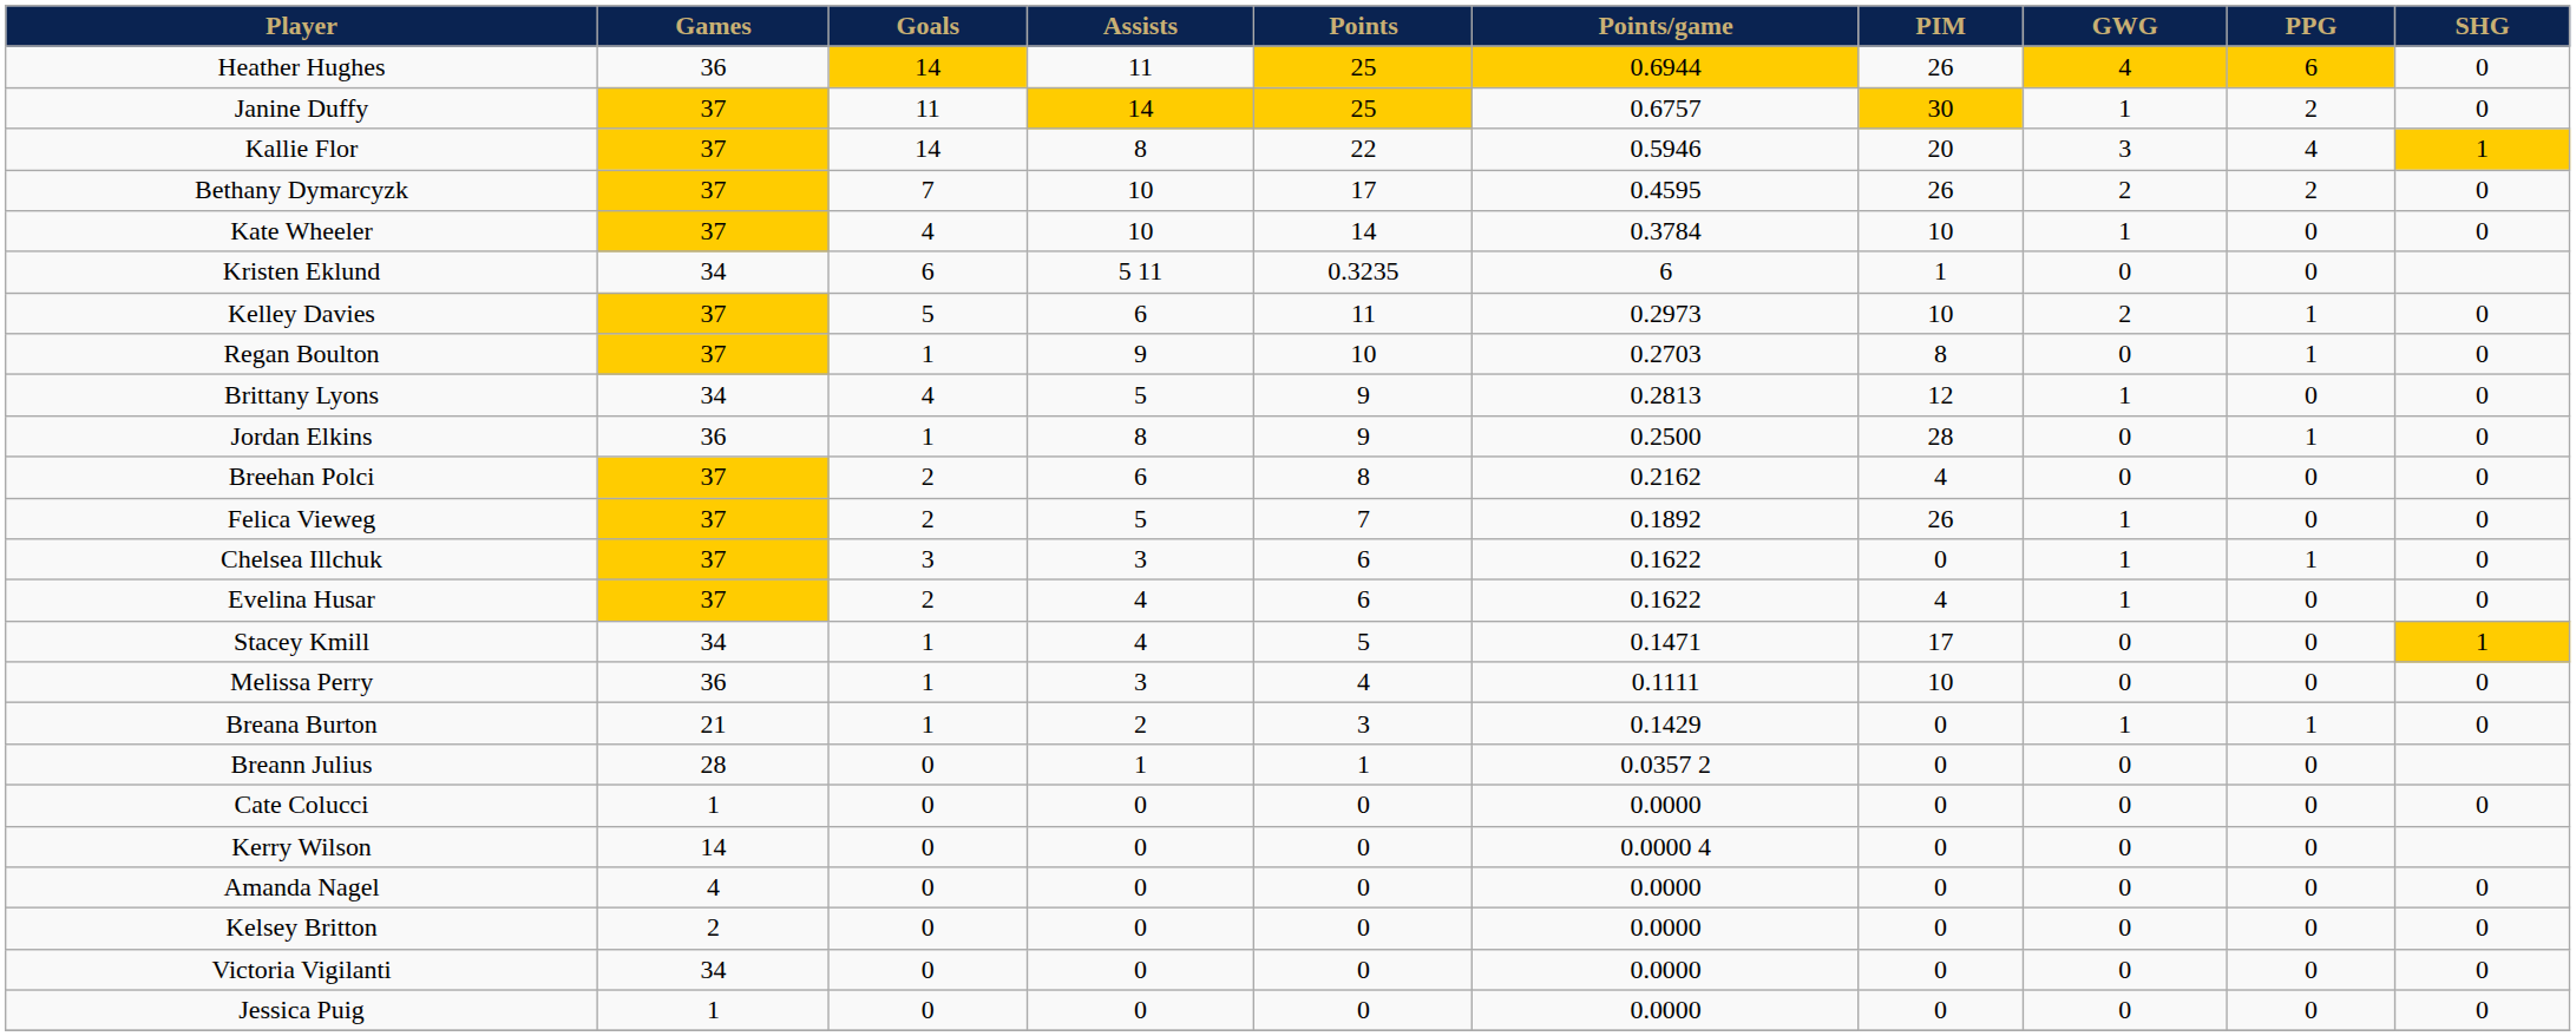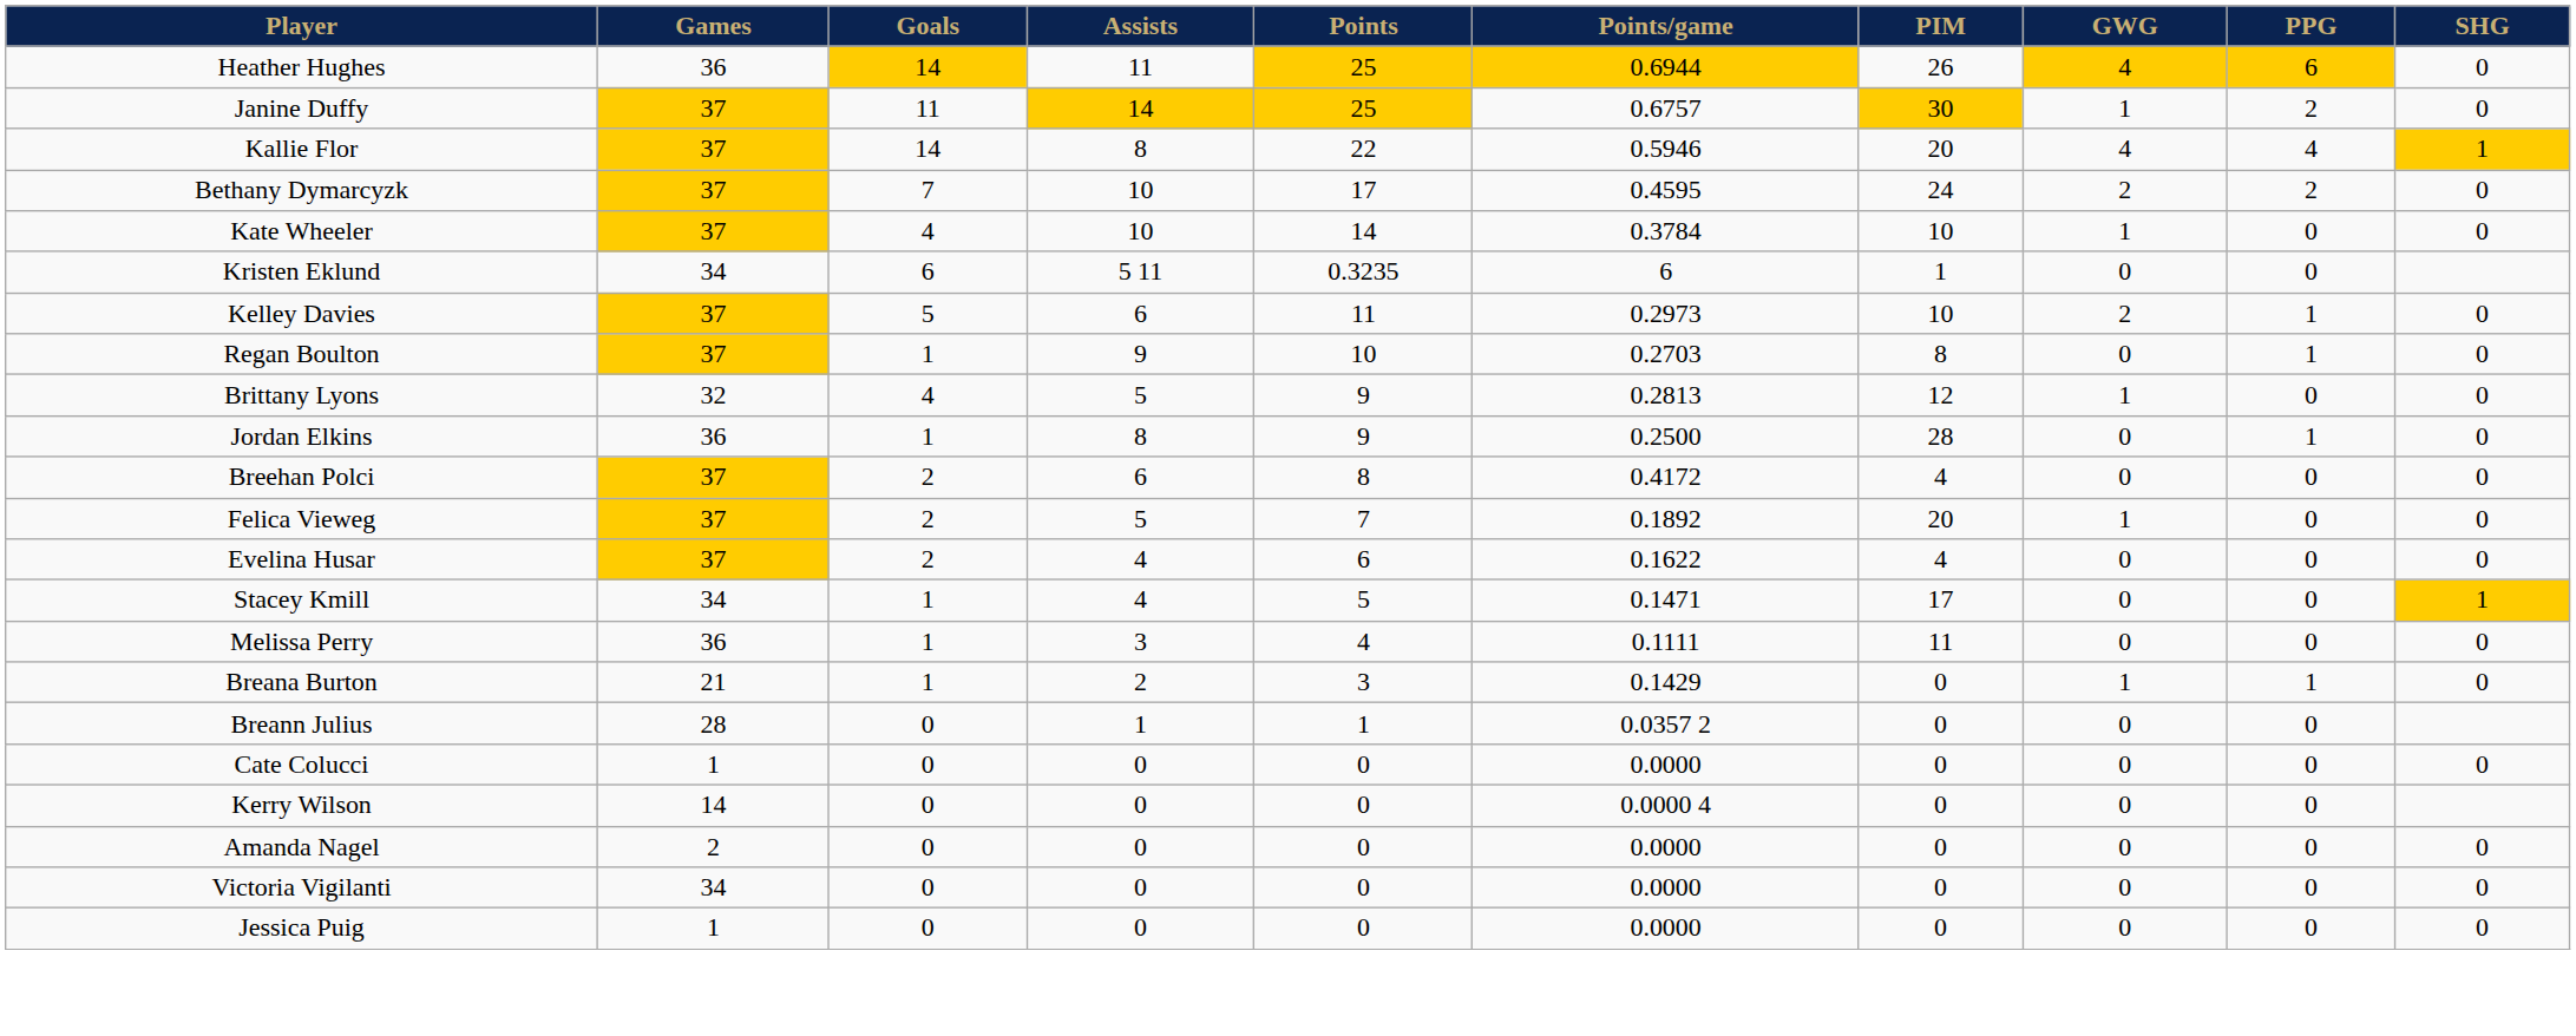Kallie Flor | GWG: 3 -> 4
Bethany Dymarcyzk | PIM: 26 -> 24
Brittany Lyons | Games: 34 -> 32
Breehan Polci | Points/game: 0.2162 -> 0.4172
Felica Vieweg | PIM: 26 -> 20
- row: Chelsea Illchuk | 37 | 3 | 3 | 6 | 0.1622 | 0 | 1 | 1 | 0
Evelina Husar | GWG: 1 -> 0
Melissa Perry | PIM: 10 -> 11
Amanda Nagel | Games: 4 -> 2
- row: Kelsey Britton | 2 | 0 | 0 | 0 | 0.0000 | 0 | 0 | 0 | 0
